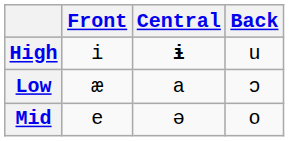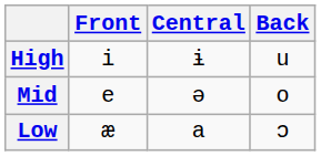High | Central: bold -> normal
rows swapped: Mid <-> Low
